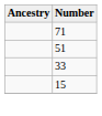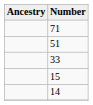+ row: 14
